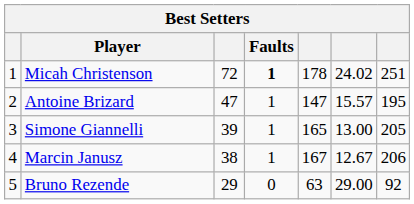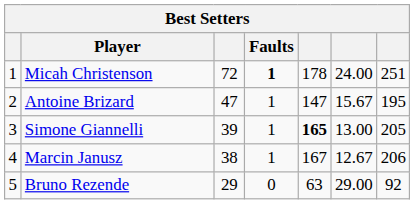Micah Christenson | column 6: 24.02 -> 24.00
Antoine Brizard | column 6: 15.57 -> 15.67
Simone Giannelli | column 5: normal -> bold
